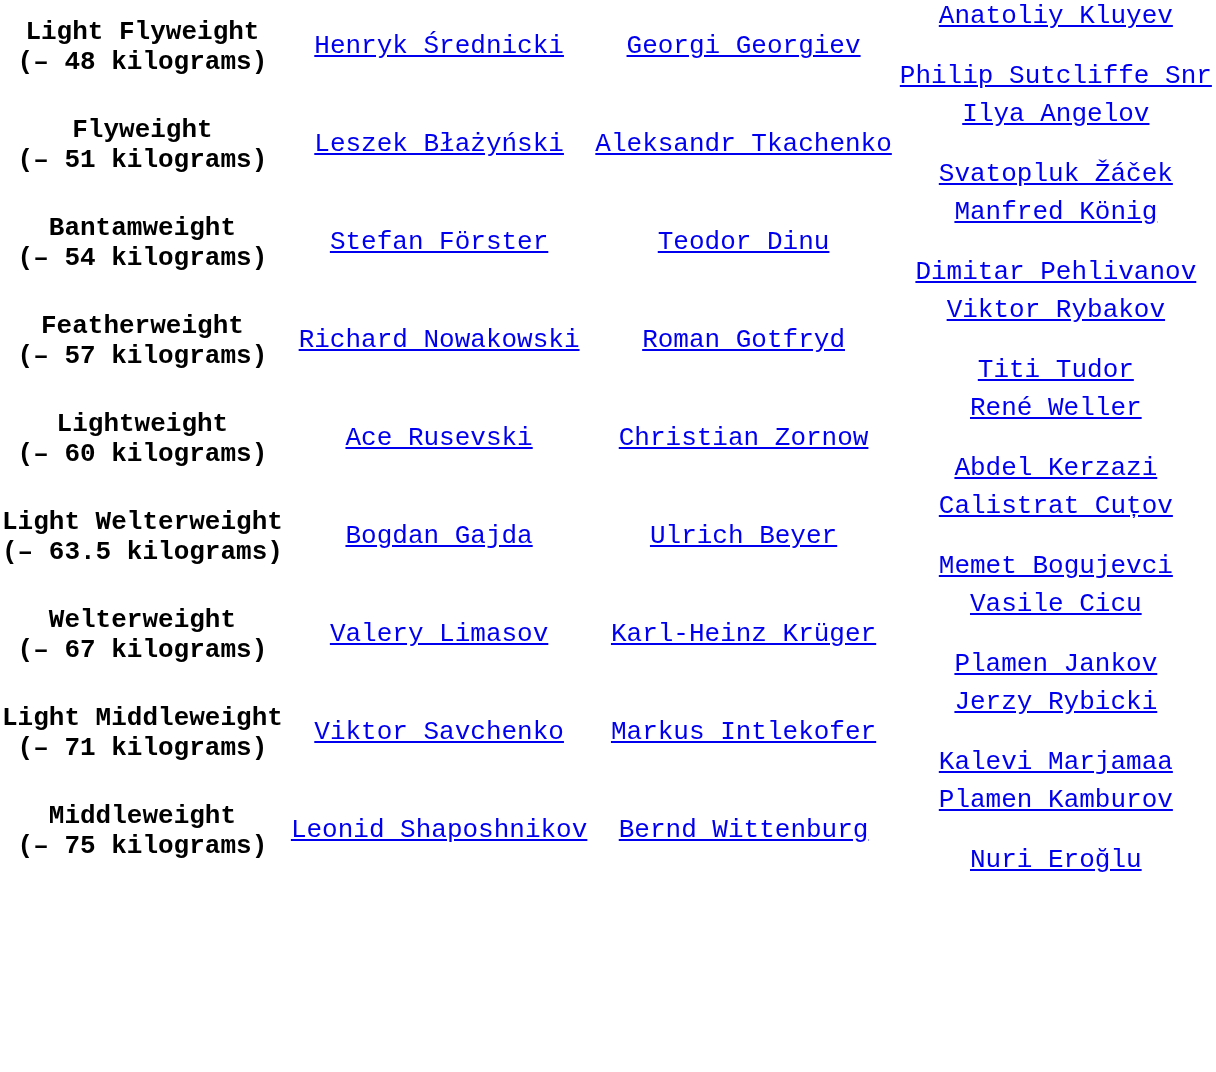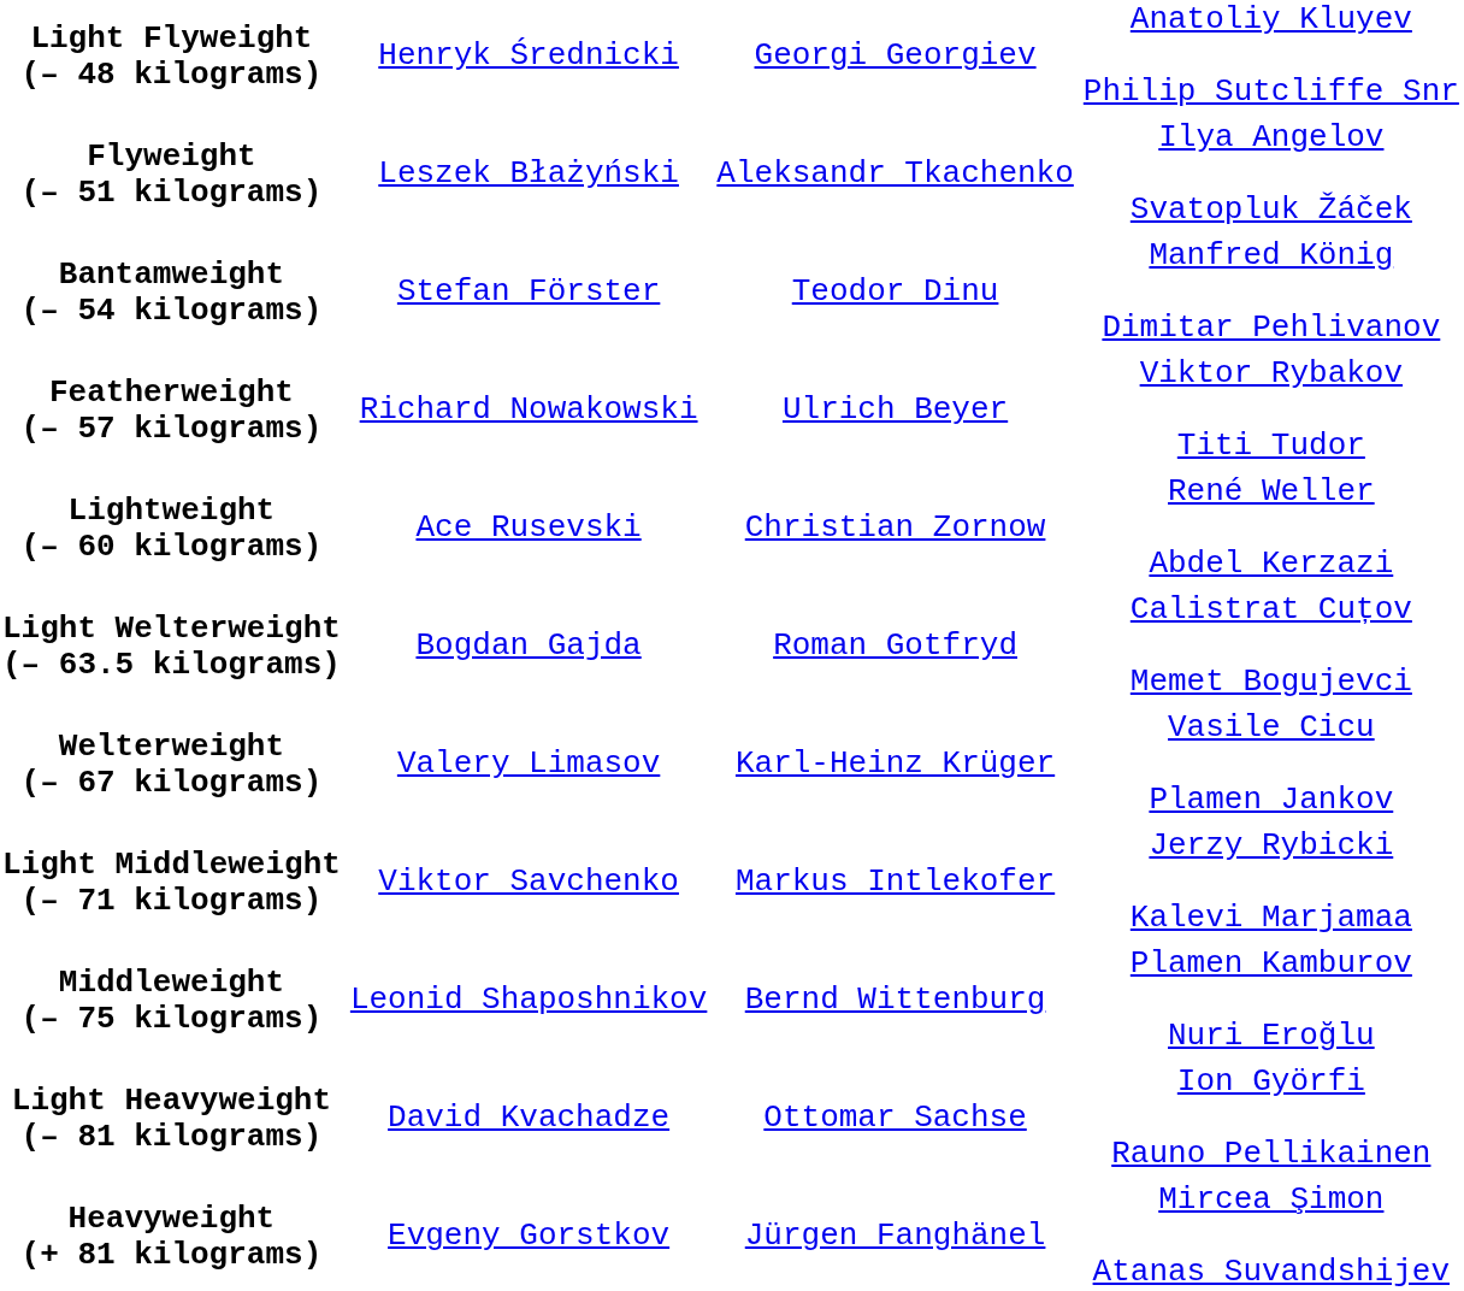Featherweight (– 57 kilograms) | column 3: Roman Gotfryd -> Ulrich Beyer
Light Welterweight (– 63.5 kilograms) | column 3: Ulrich Beyer -> Roman Gotfryd
+ row: Light Heavyweight (– 81 kilograms) | David Kvachadze | Ottomar Sachse | Ion Györfi Rauno Pellikainen
+ row: Heavyweight (+ 81 kilograms) | Evgeny Gorstkov | Jürgen Fanghänel | Mircea Şimon Atanas Suvandshijev
